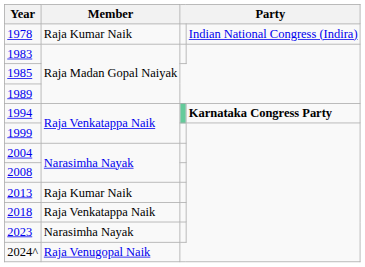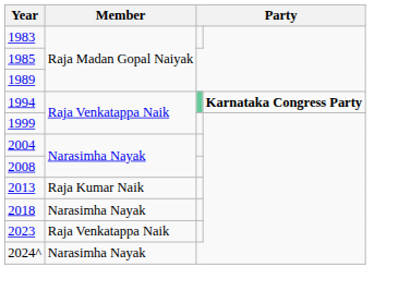- row: 1978 | Raja Kumar Naik | Indian National Congress (Indira)
2018 | Member: Raja Venkatappa Naik -> Narasimha Nayak
2023 | Member: Narasimha Nayak -> Raja Venkatappa Naik
2024^ | Member: Raja Venugopal Naik -> Narasimha Nayak
